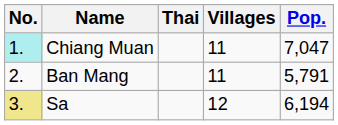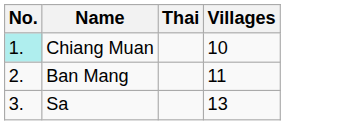- column: Pop. | 7,047 | 5,791 | 6,194
Chiang Muan | Villages: 11 -> 10
Sa | No.: khaki background -> no background
Sa | Villages: 12 -> 13
